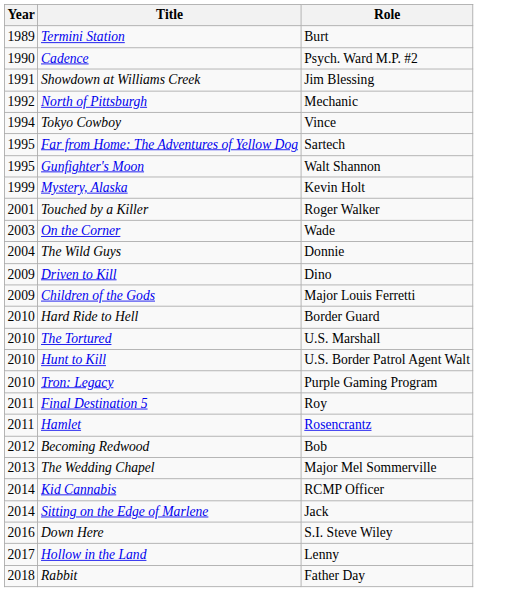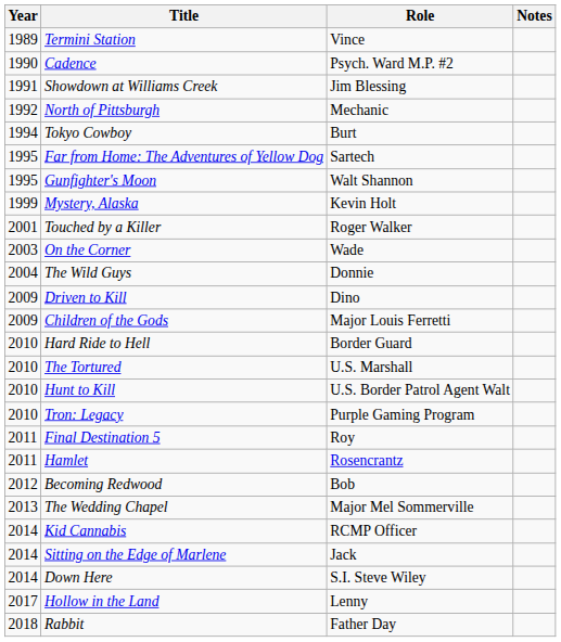+ column: Notes
Termini Station | Role: Burt -> Vince
Tokyo Cowboy | Role: Vince -> Burt
Down Here | Year: 2016 -> 2014
